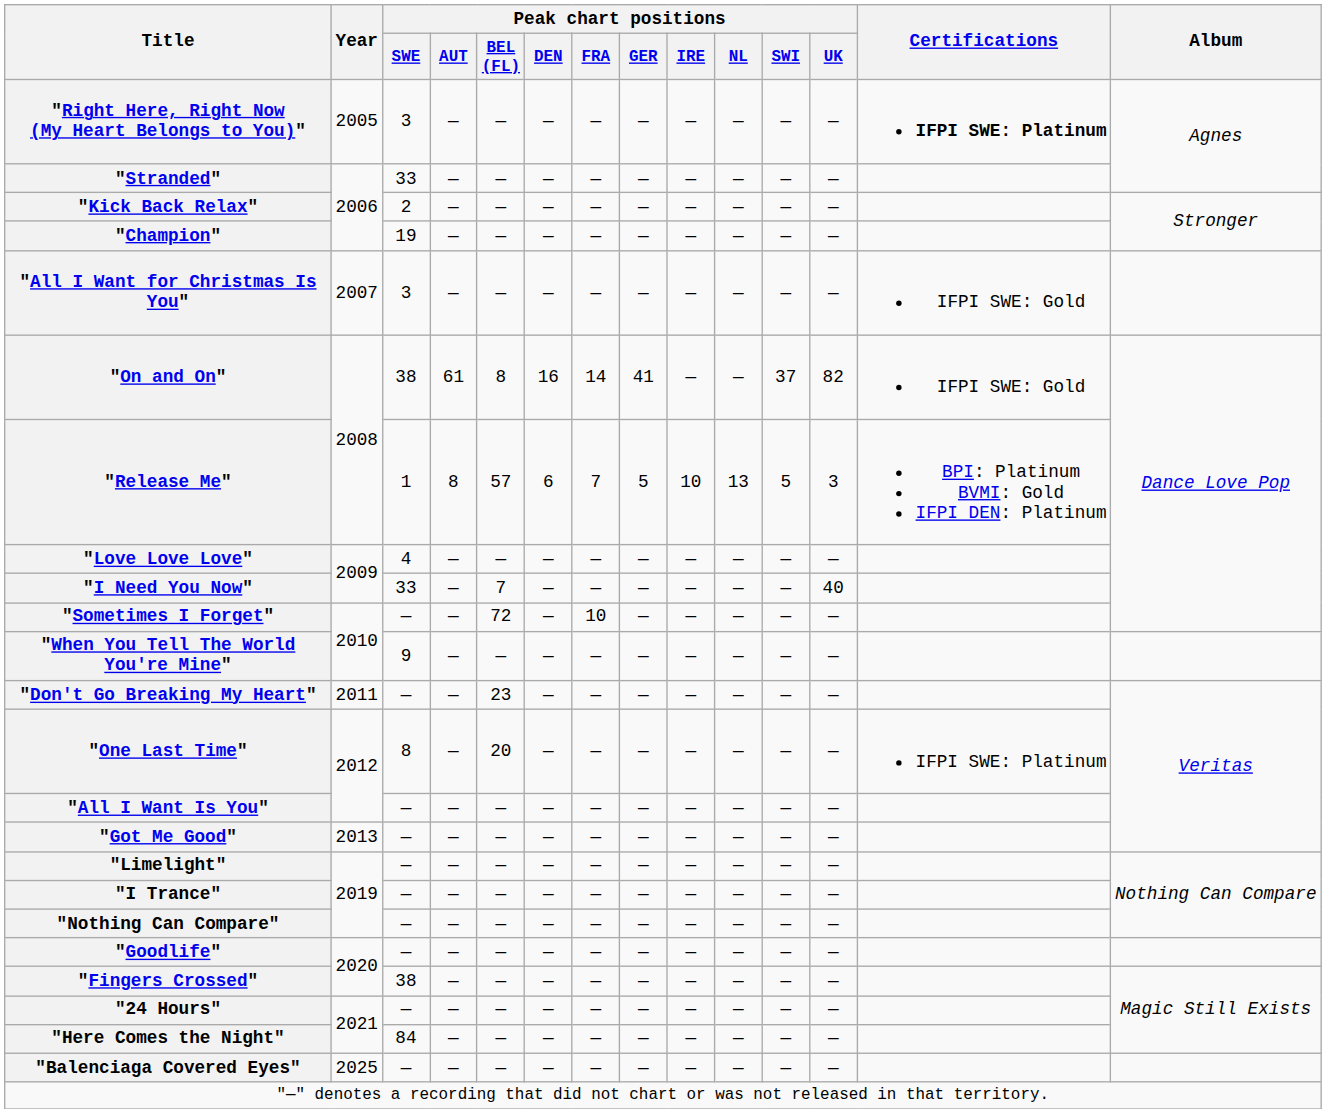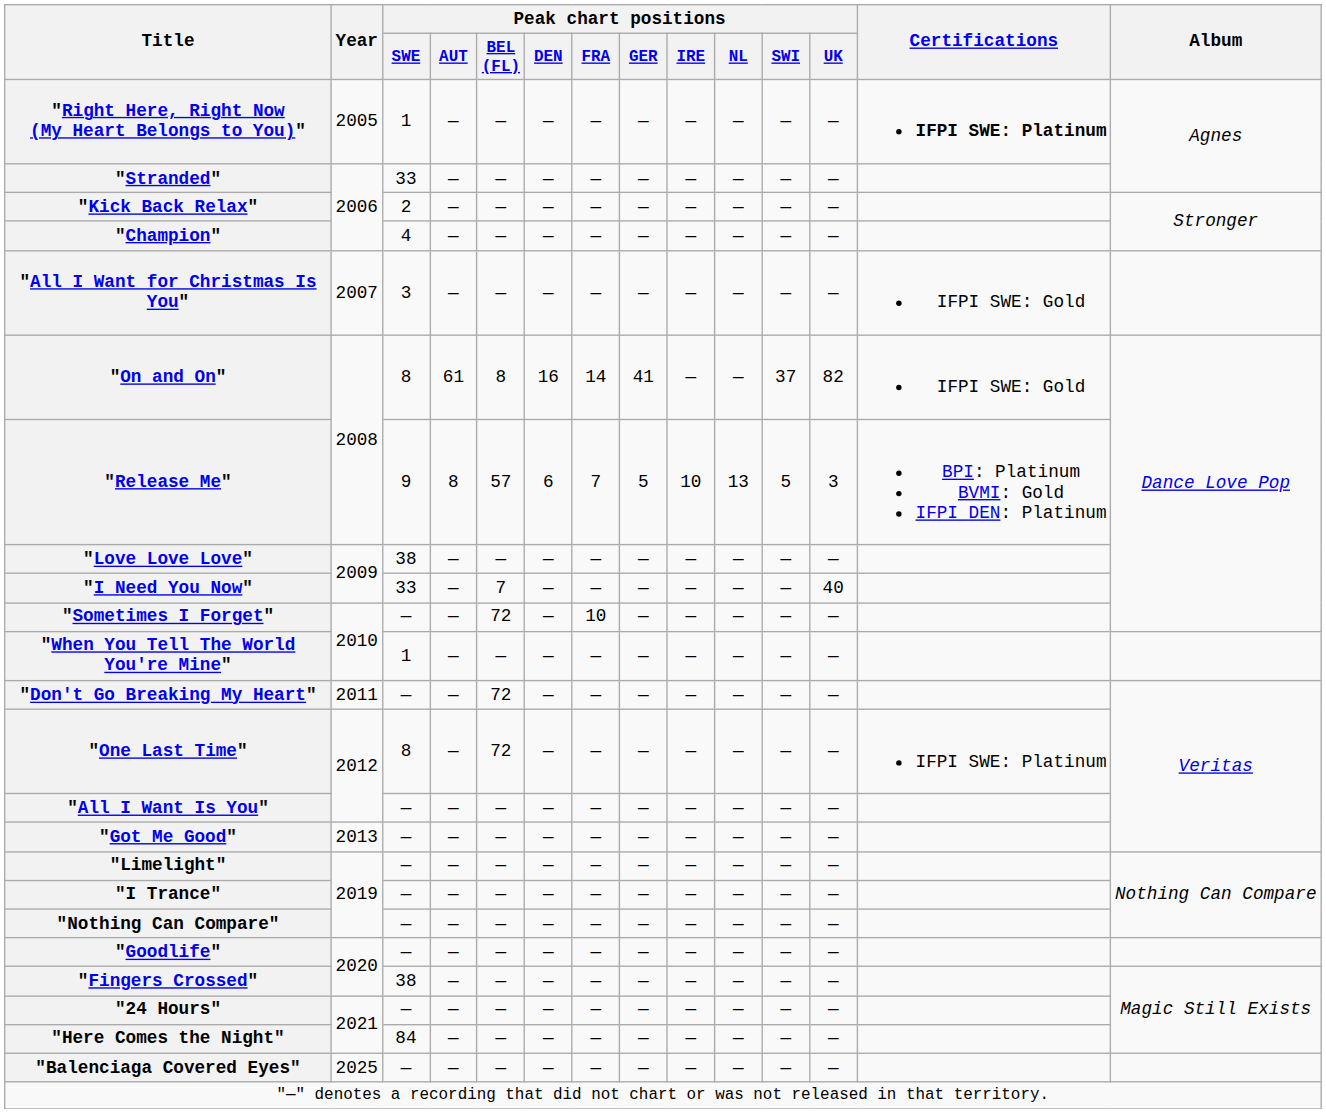"Right Here, Right Now (My Heart Belongs to You)" | Peak chart positions / SWE: 3 -> 1
"Champion" | Peak chart positions / SWE: 19 -> 4
"On and On" | Peak chart positions / SWE: 38 -> 8
"Release Me" | Peak chart positions / SWE: 1 -> 9
"Love Love Love" | Peak chart positions / SWE: 4 -> 38
"When You Tell The World You're Mine" | Peak chart positions / SWE: 9 -> 1
"Don't Go Breaking My Heart" | Peak chart positions / BEL (FL): 23 -> 72
"One Last Time" | Peak chart positions / BEL (FL): 20 -> 72
